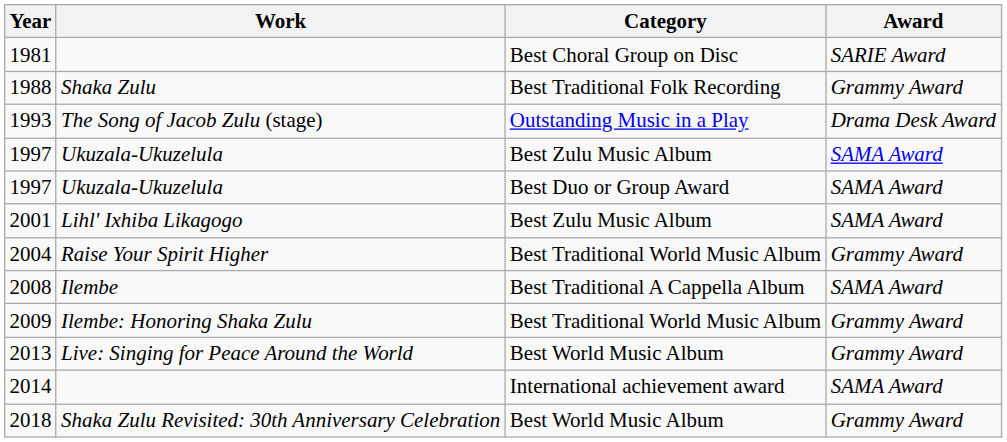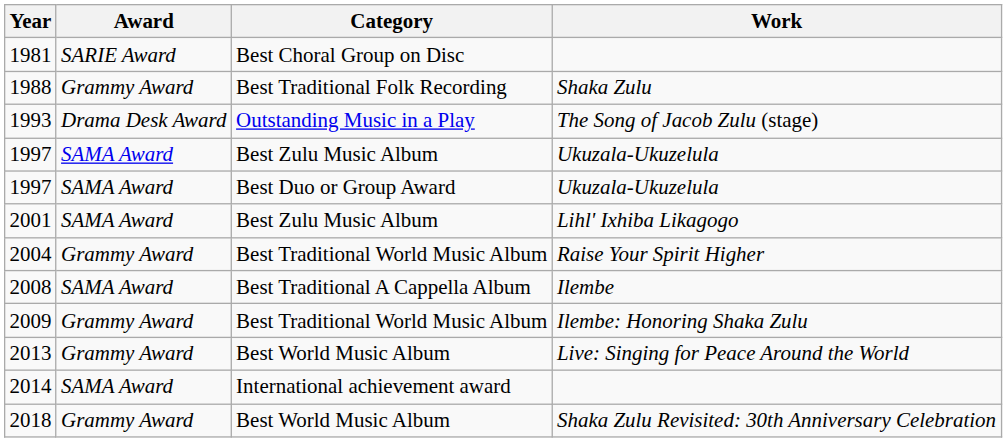columns swapped: Award <-> Work
